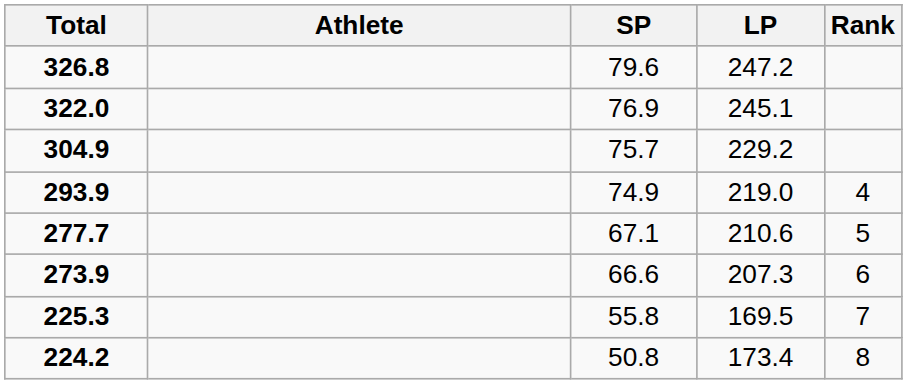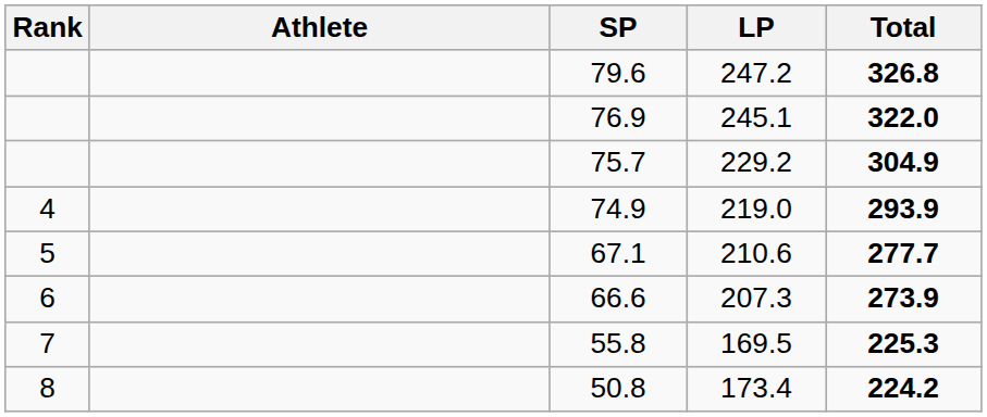columns swapped: Rank <-> Total
